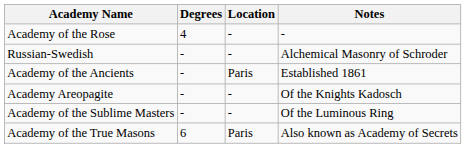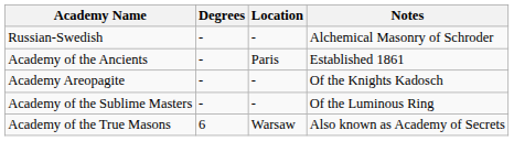- row: Academy of the Rose | 4 | - | -
Academy of the True Masons | Location: Paris -> Warsaw
